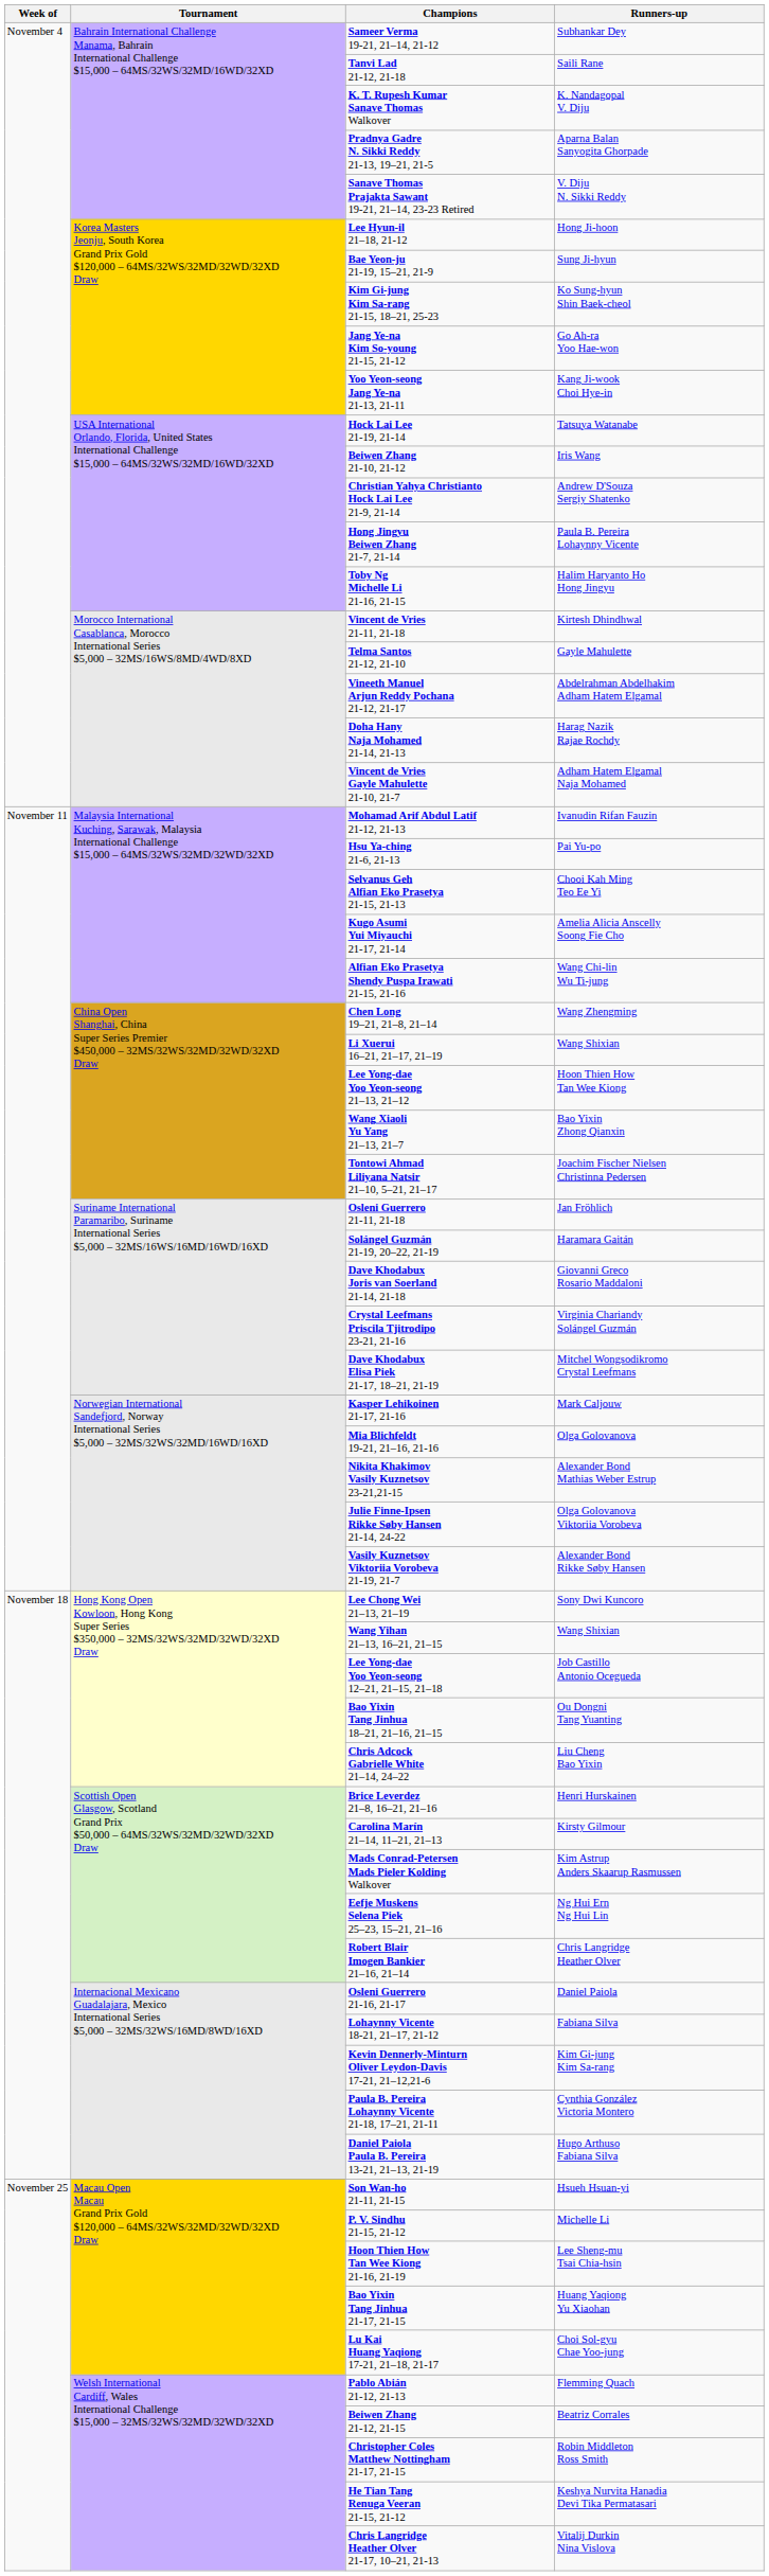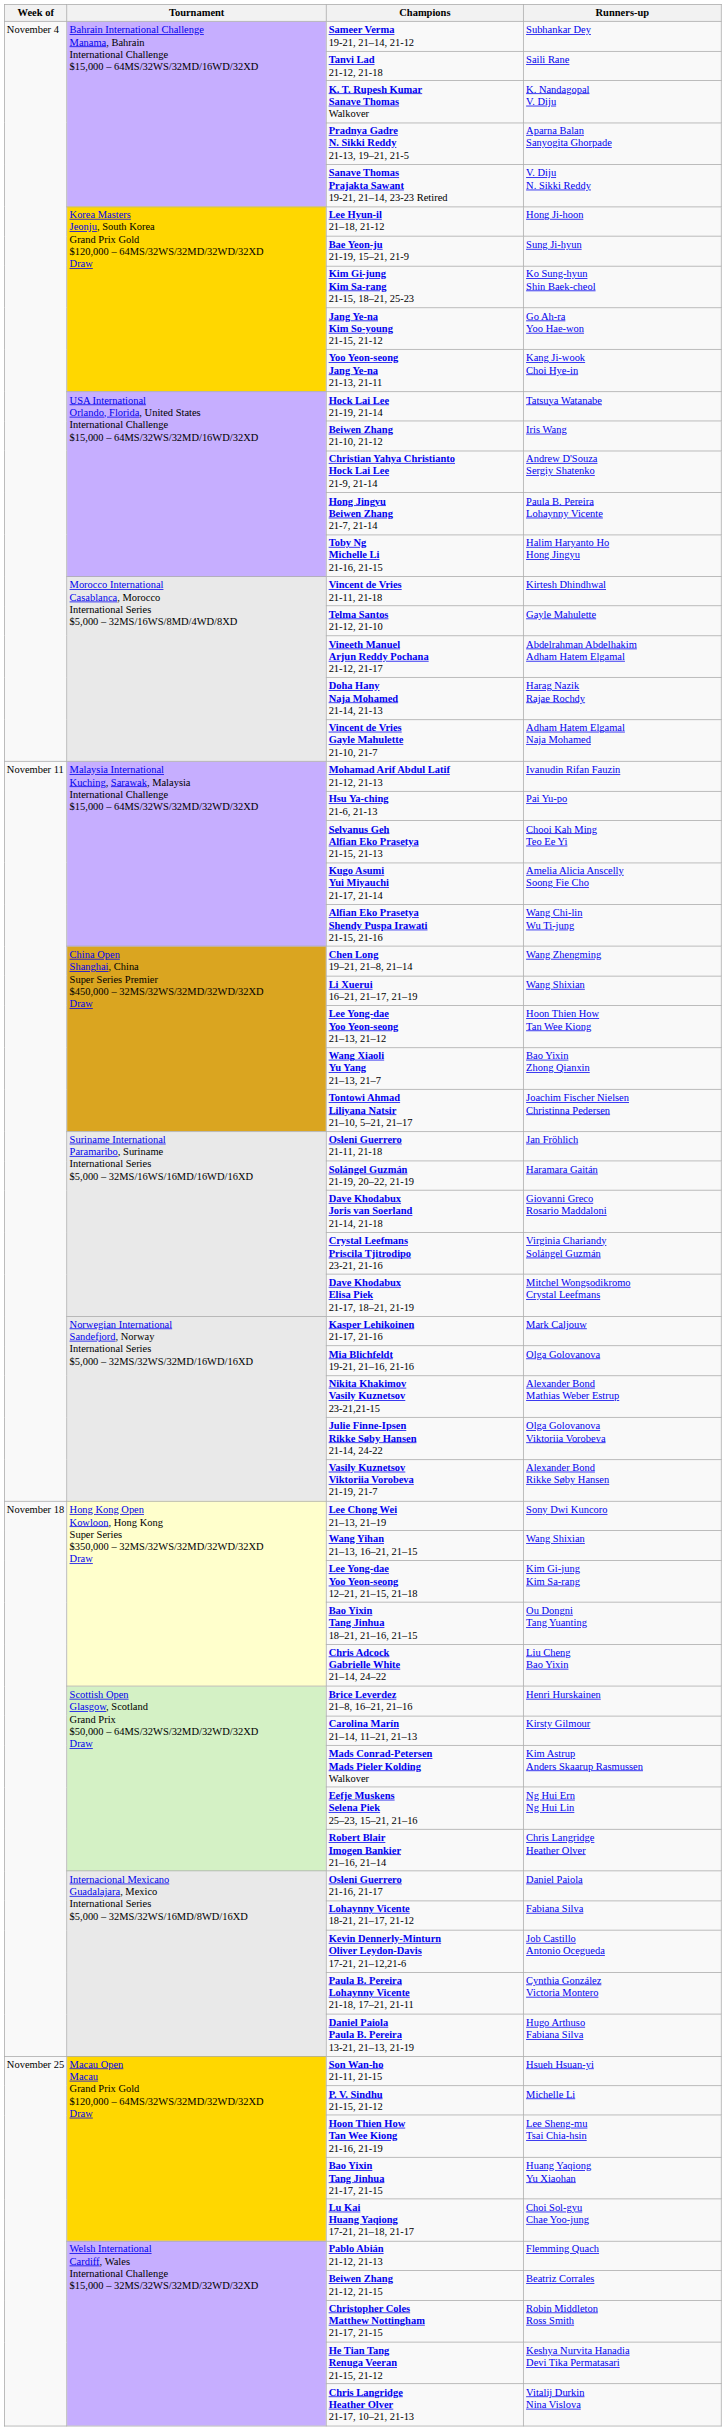Lee Yong-dae Yoo Yeon-seong 12–21, 21–15, 21–18 | Runners-up: Job Castillo Antonio Ocegueda -> Kim Gi-jung Kim Sa-rang
Kevin Dennerly-Minturn Oliver Leydon-Davis 17-21, 21–12,21-6 | Runners-up: Kim Gi-jung Kim Sa-rang -> Job Castillo Antonio Ocegueda
